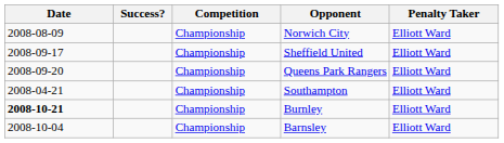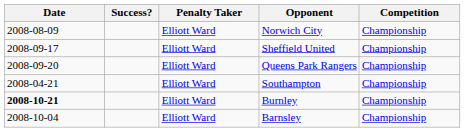columns swapped: Penalty Taker <-> Competition
